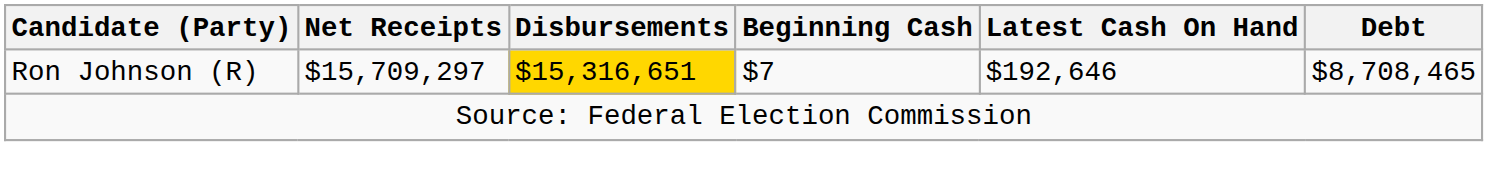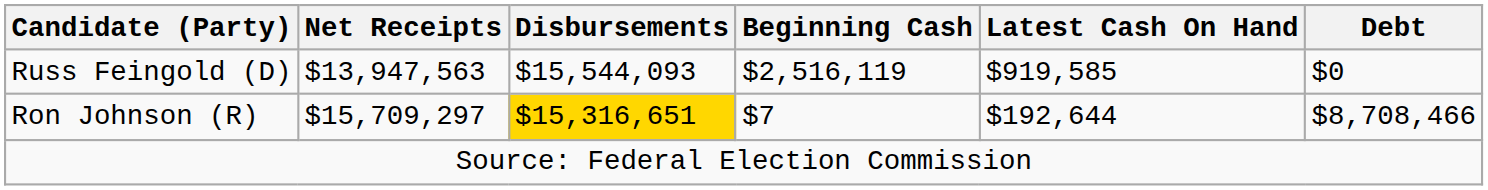+ row: Russ Feingold (D) | $13,947,563 | $15,544,093 | $2,516,119 | $919,585 | $0
Ron Johnson (R) | Latest Cash On Hand: $192,646 -> $192,644
Ron Johnson (R) | Debt: $8,708,465 -> $8,708,466
